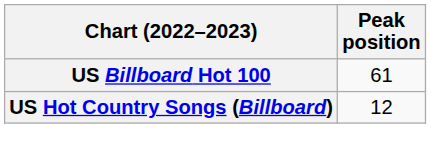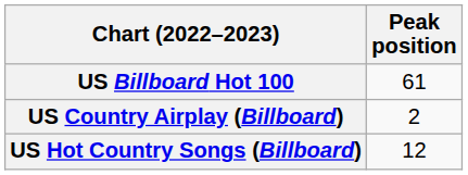+ row: US Country Airplay (Billboard) | 2
